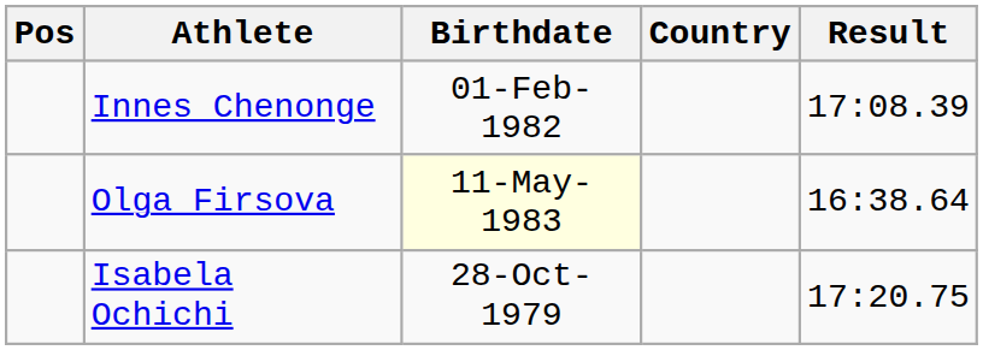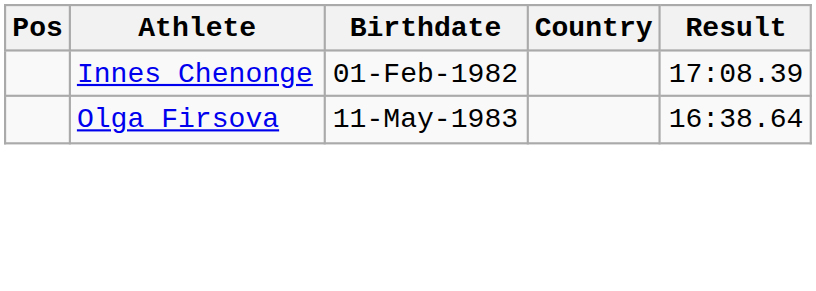Olga Firsova | Birthdate: lightyellow background -> no background
- row: Isabela Ochichi | 28-Oct-1979 | 17:20.75
